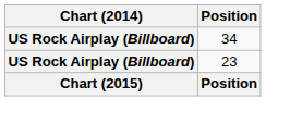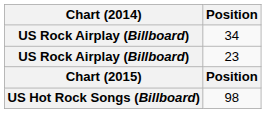+ row: US Hot Rock Songs (Billboard) | 98
